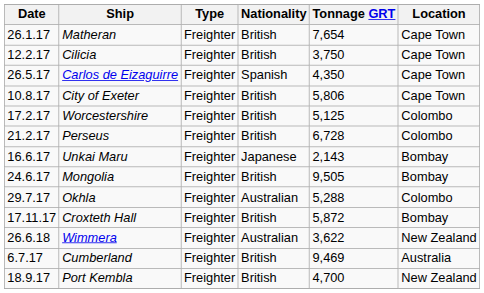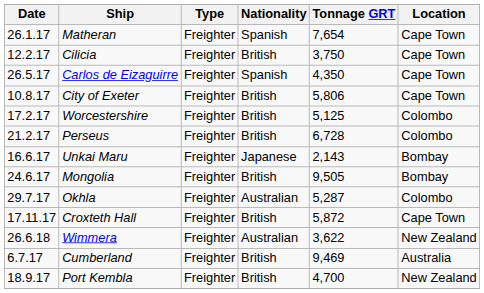Matheran | Nationality: British -> Spanish
Okhla | Tonnage GRT: 5,288 -> 5,287
Croxteth Hall | Location: Bombay -> Cape Town
